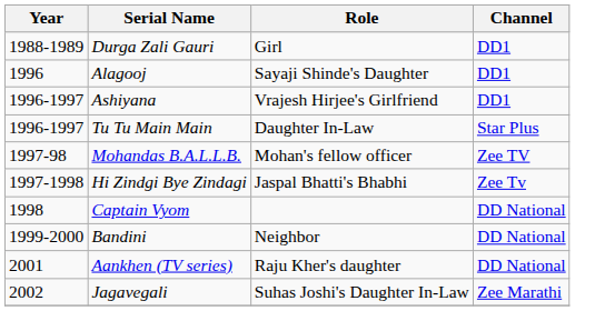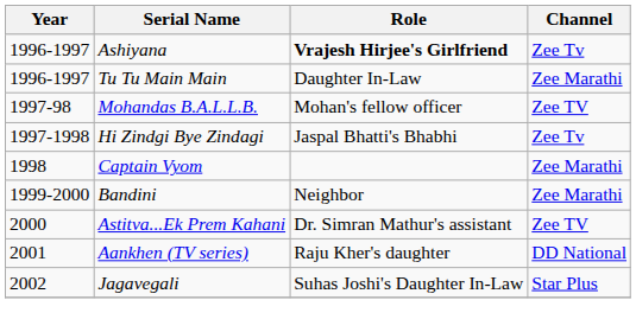- row: 1988-1989 | Durga Zali Gauri | Girl | DD1
- row: 1996 | Alagooj | Sayaji Shinde's Daughter | DD1
Ashiyana | Role: normal -> bold
Ashiyana | Channel: DD1 -> Zee Tv
Tu Tu Main Main | Channel: Star Plus -> Zee Marathi
Captain Vyom | Channel: DD National -> Zee Marathi
Bandini | Channel: DD National -> Zee Marathi
+ row: 2000 | Astitva...Ek Prem Kahani | Dr. Simran Mathur's assistant | Zee TV
Jagavegali | Channel: Zee Marathi -> Star Plus
